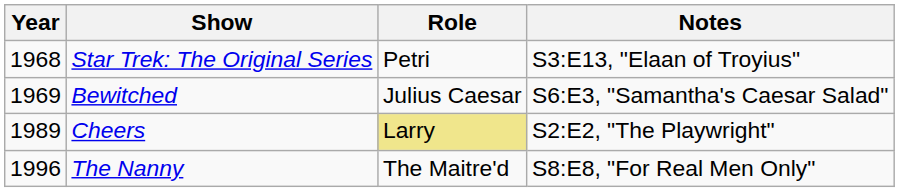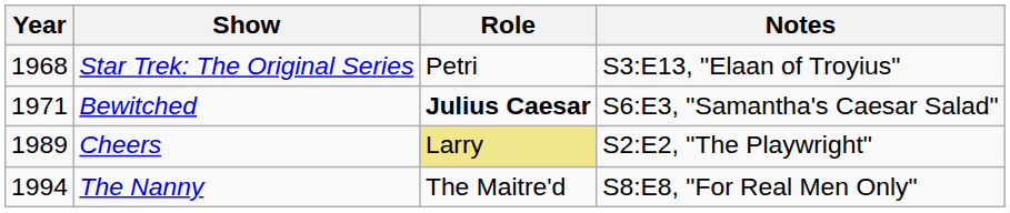Bewitched | Year: 1969 -> 1971
Bewitched | Role: normal -> bold
The Nanny | Year: 1996 -> 1994
